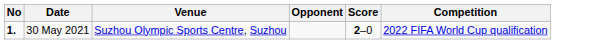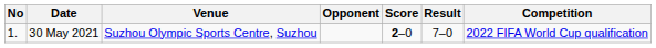+ column: Result | 7–0
30 May 2021 | No: bold -> normal
